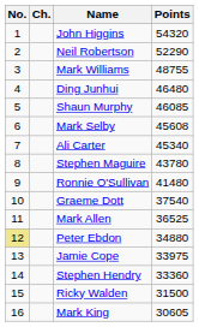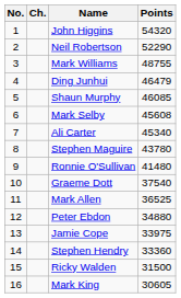Ding Junhui | Points: 46480 -> 46479
Peter Ebdon | No.: khaki background -> no background
